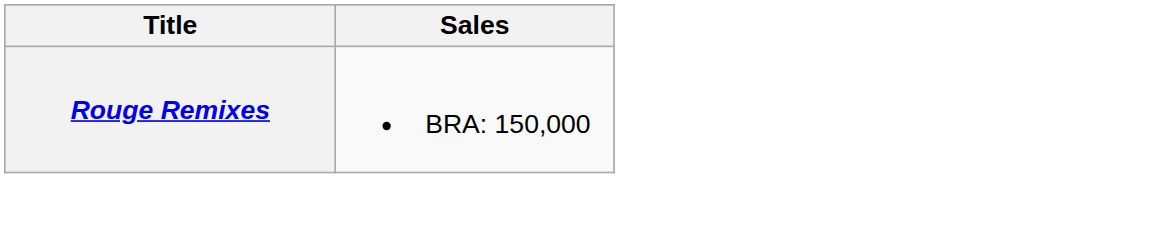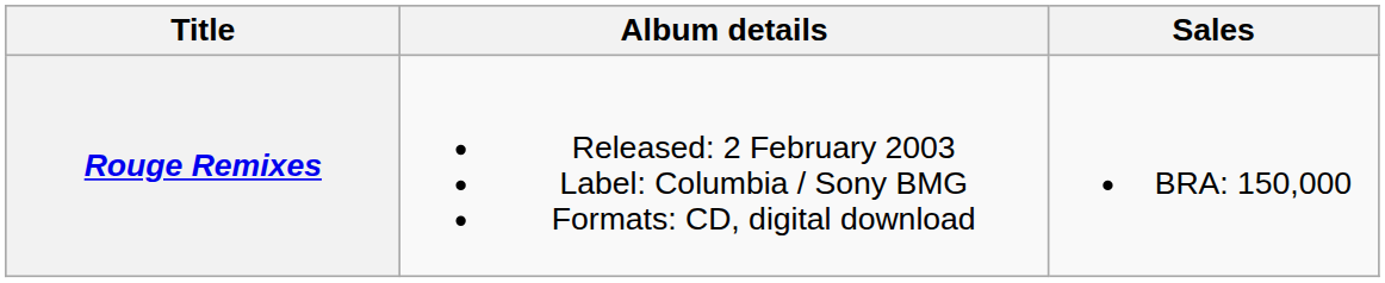+ column: Album details | Released: 2 February 2003 Label: Columbia / Sony BMG Formats: CD, digital download
